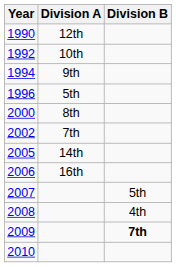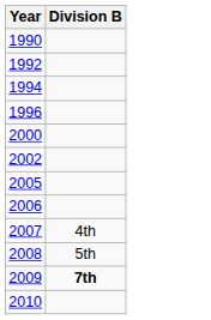- column: Division A | 12th | 10th | 9th | 5th | 8th | 7th | 14th | 16th
2007 | Division B: 5th -> 4th
2008 | Division B: 4th -> 5th
